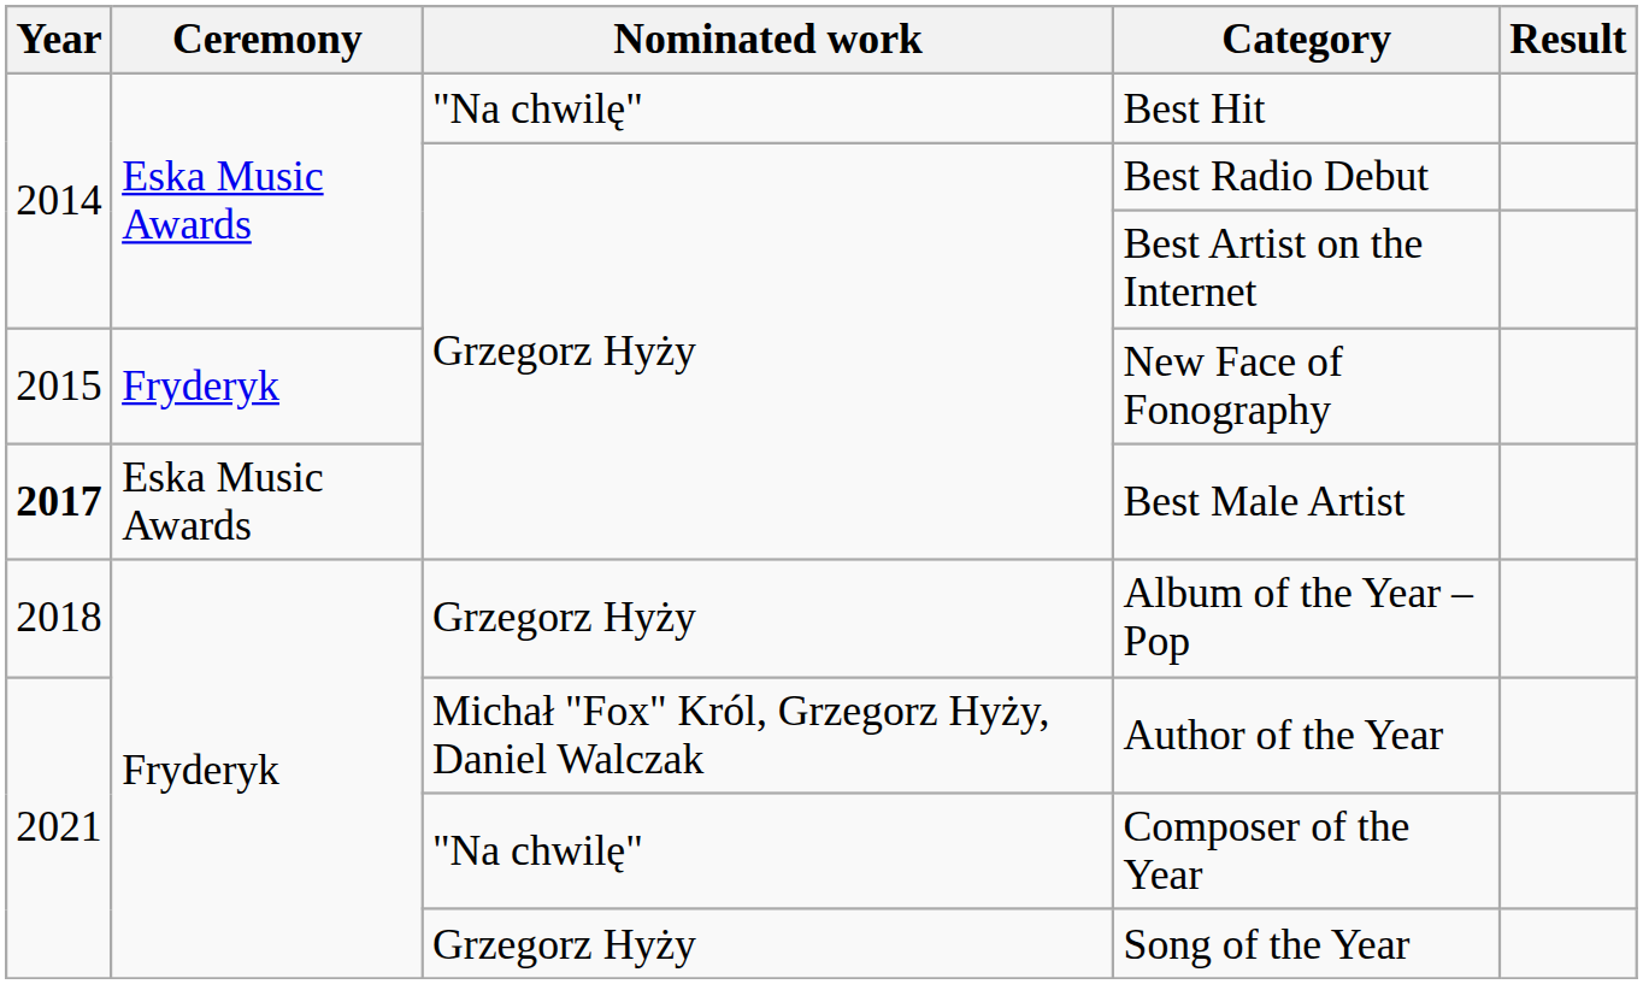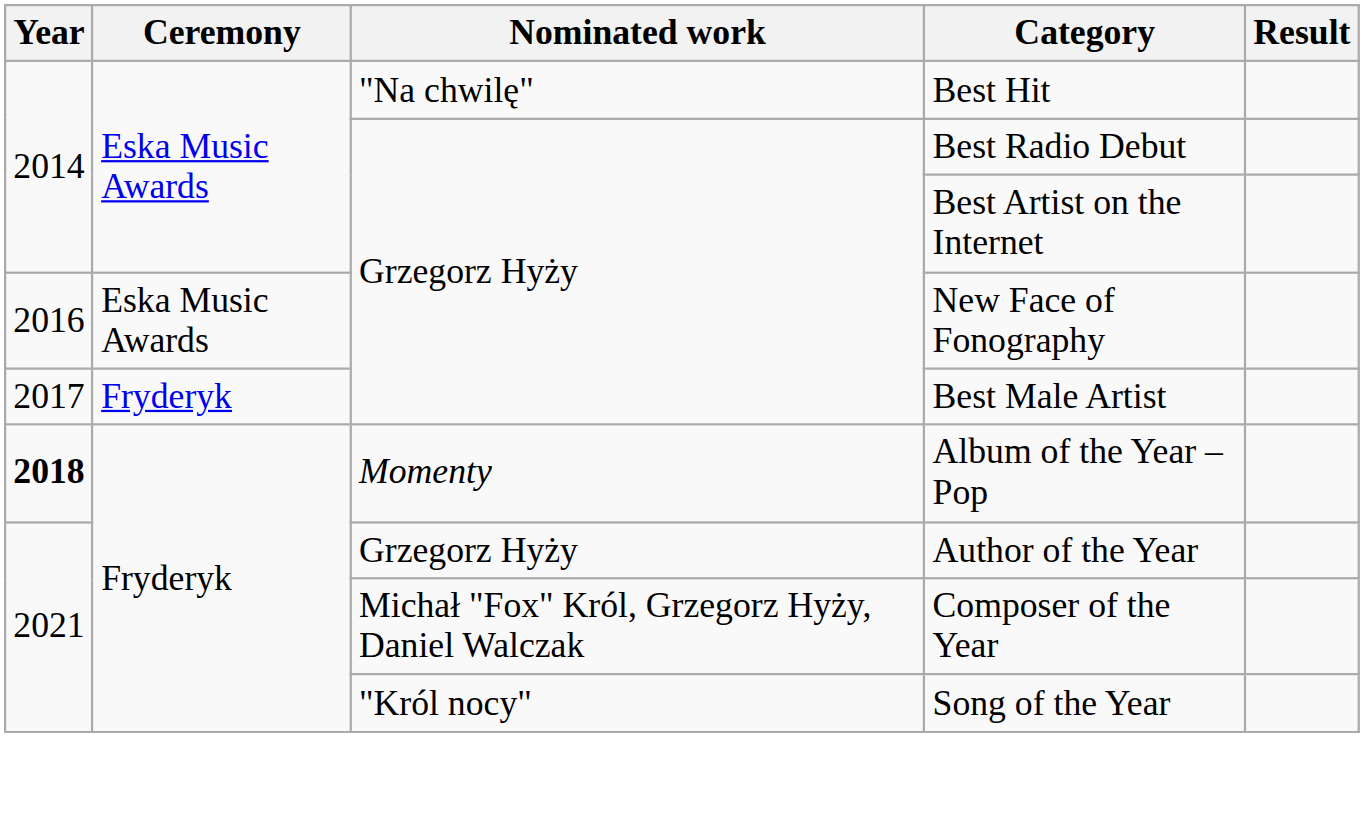New Face of Fonography | Year: 2015 -> 2016
New Face of Fonography | Ceremony: Fryderyk -> Eska Music Awards
Best Male Artist | Year: bold -> normal
Best Male Artist | Ceremony: Eska Music Awards -> Fryderyk
Album of the Year – Pop | Year: normal -> bold
Album of the Year – Pop | Nominated work: Grzegorz Hyży -> Momenty
Author of the Year | Nominated work: Michał "Fox" Król, Grzegorz Hyży, Daniel Walczak -> Grzegorz Hyży
Composer of the Year | Nominated work: "Na chwilę" -> Michał "Fox" Król, Grzegorz Hyży, Daniel Walczak
Song of the Year | Nominated work: Grzegorz Hyży -> "Król nocy"
